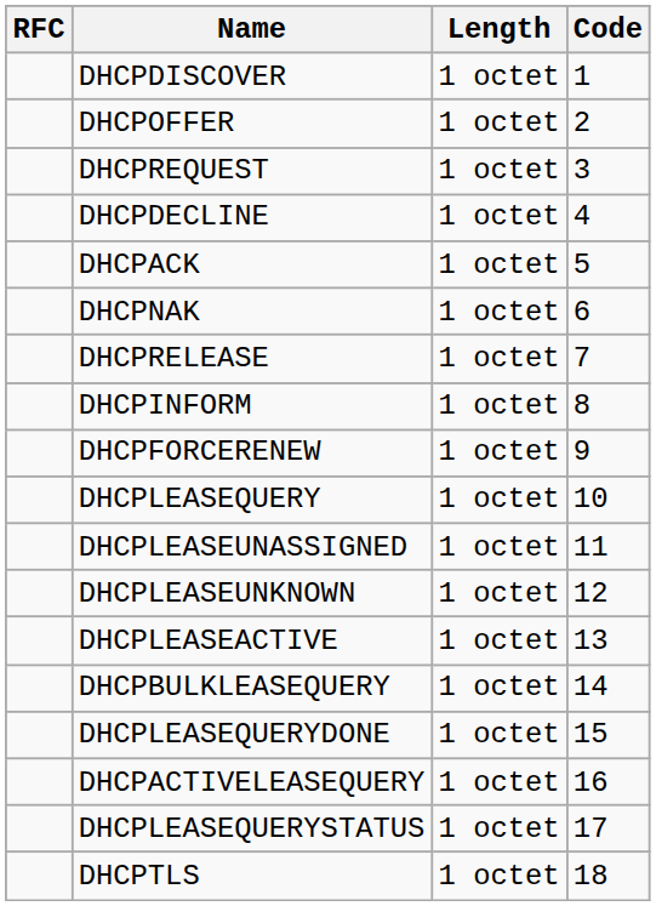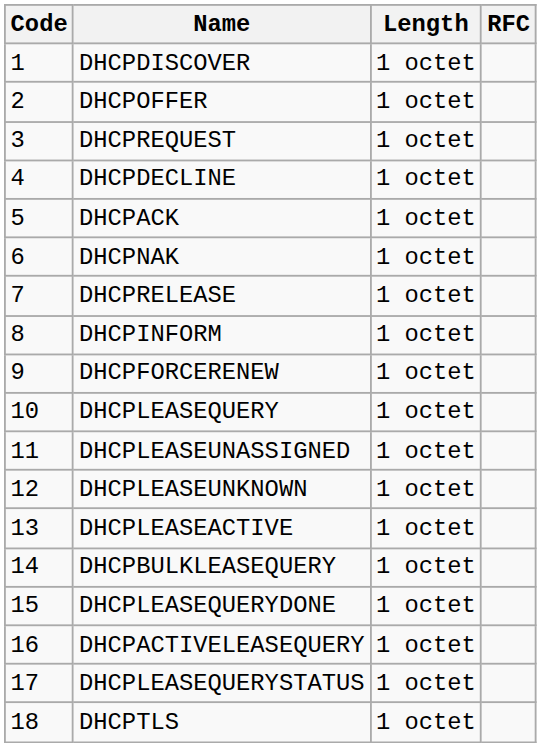columns swapped: Code <-> RFC
